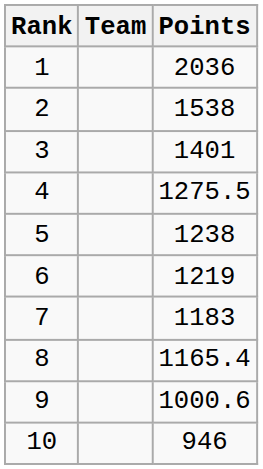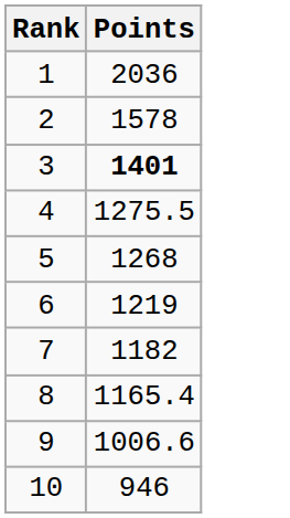- column: Team
2 | Points: 1538 -> 1578
3 | Points: normal -> bold
5 | Points: 1238 -> 1268
7 | Points: 1183 -> 1182
9 | Points: 1000.6 -> 1006.6
